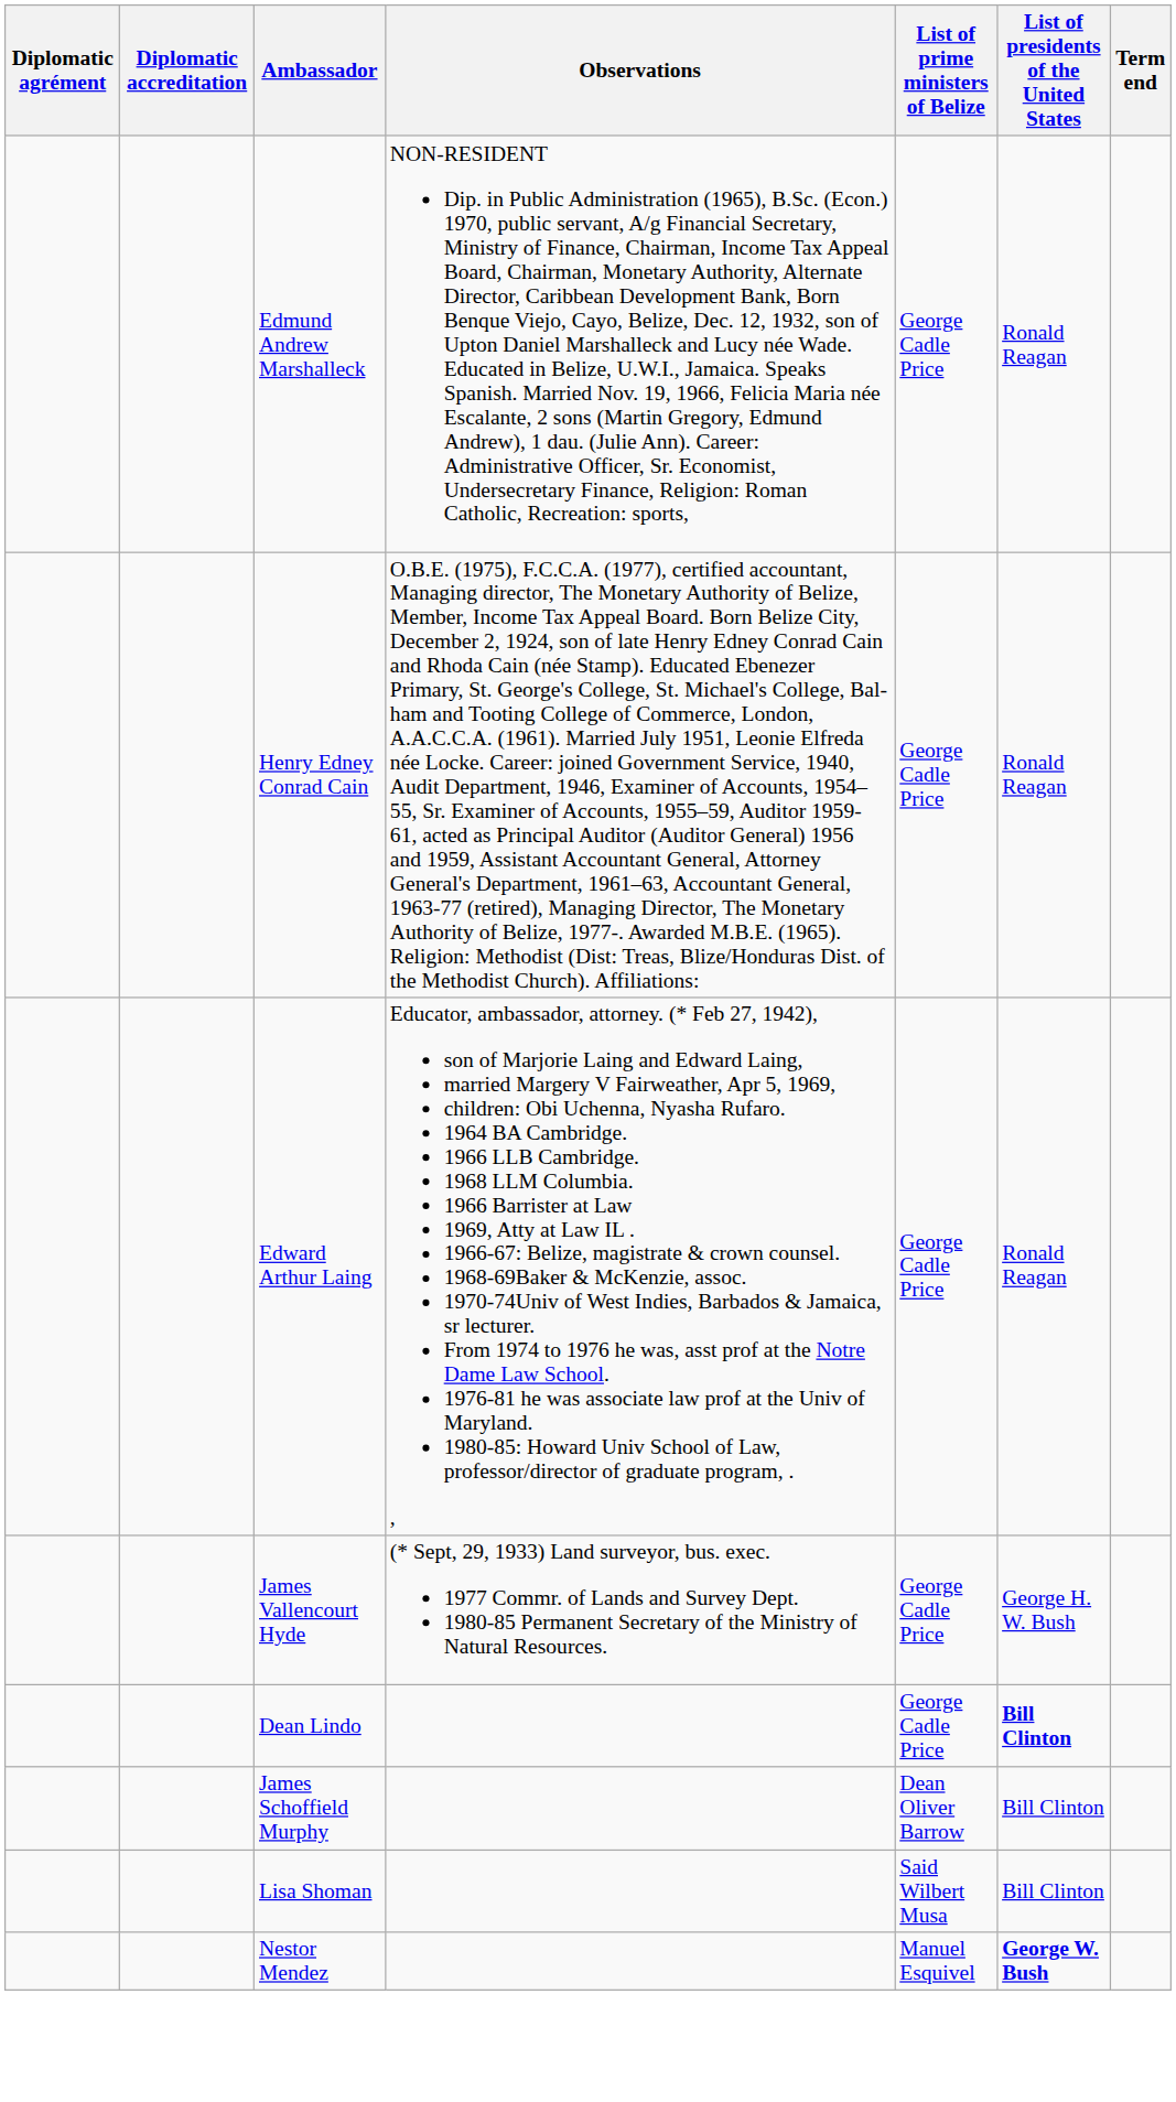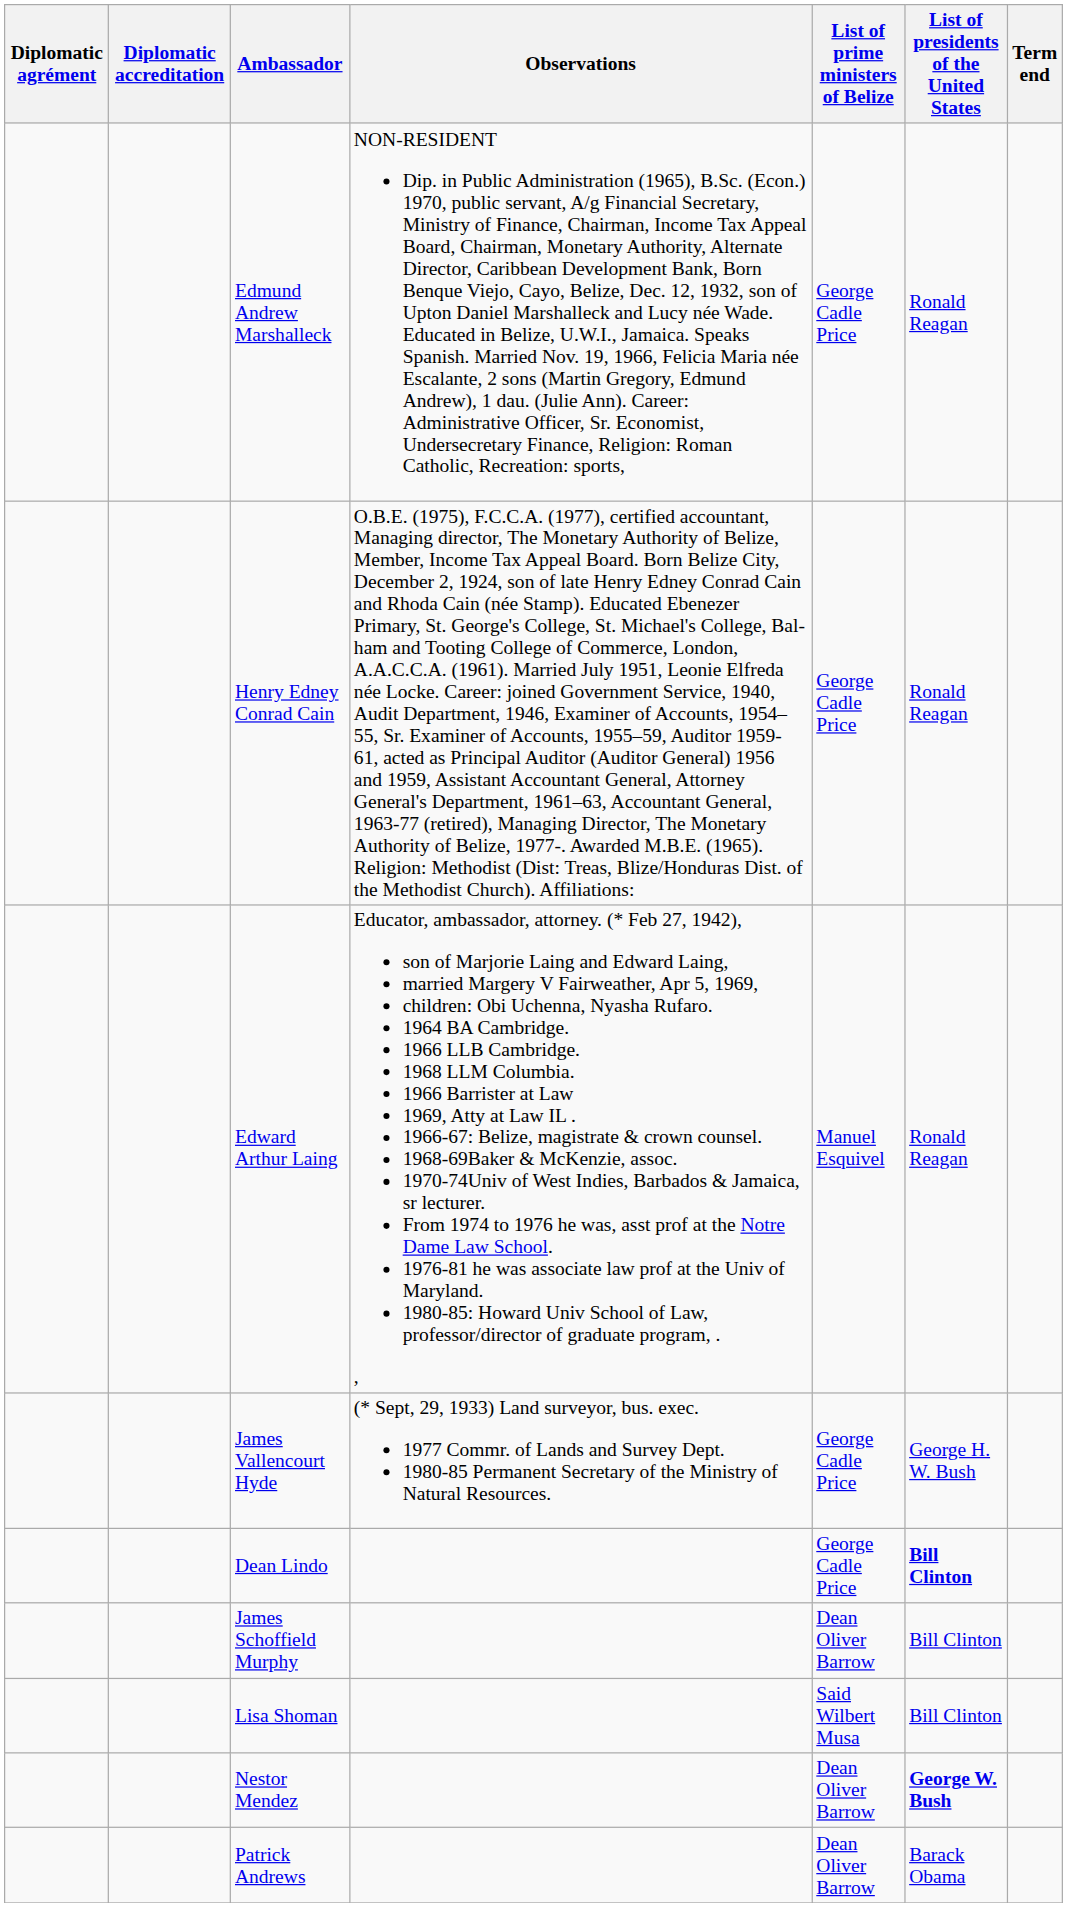Edward Arthur Laing | List of prime ministers of Belize: George Cadle Price -> Manuel Esquivel
Nestor Mendez | List of prime ministers of Belize: Manuel Esquivel -> Dean Oliver Barrow
+ row: Patrick Andrews | Dean Oliver Barrow | Barack Obama
